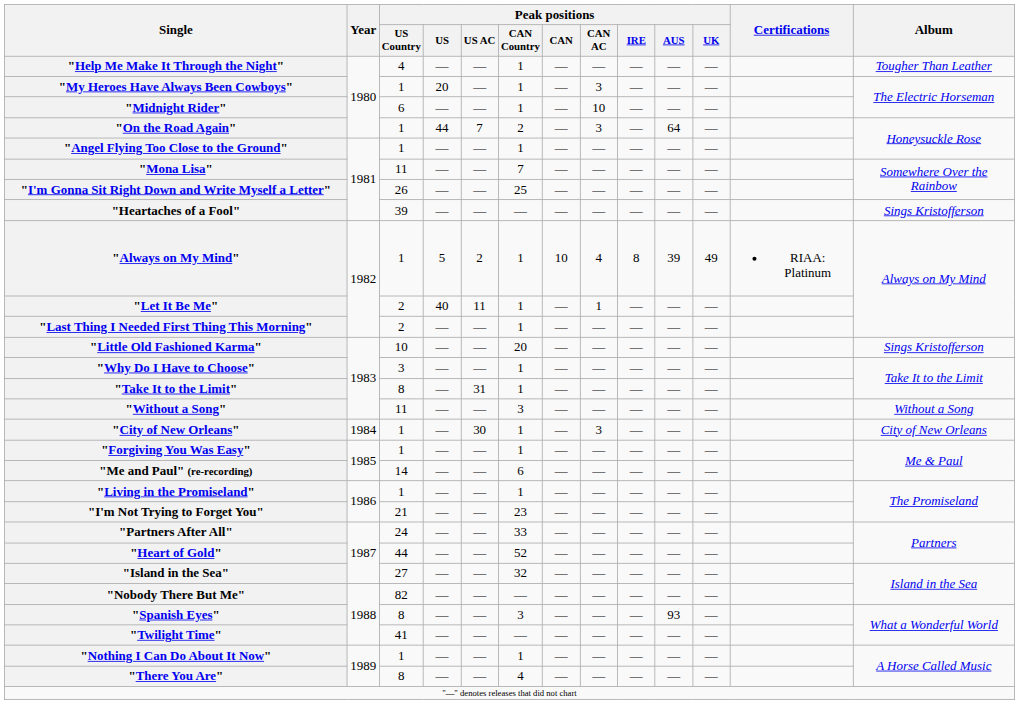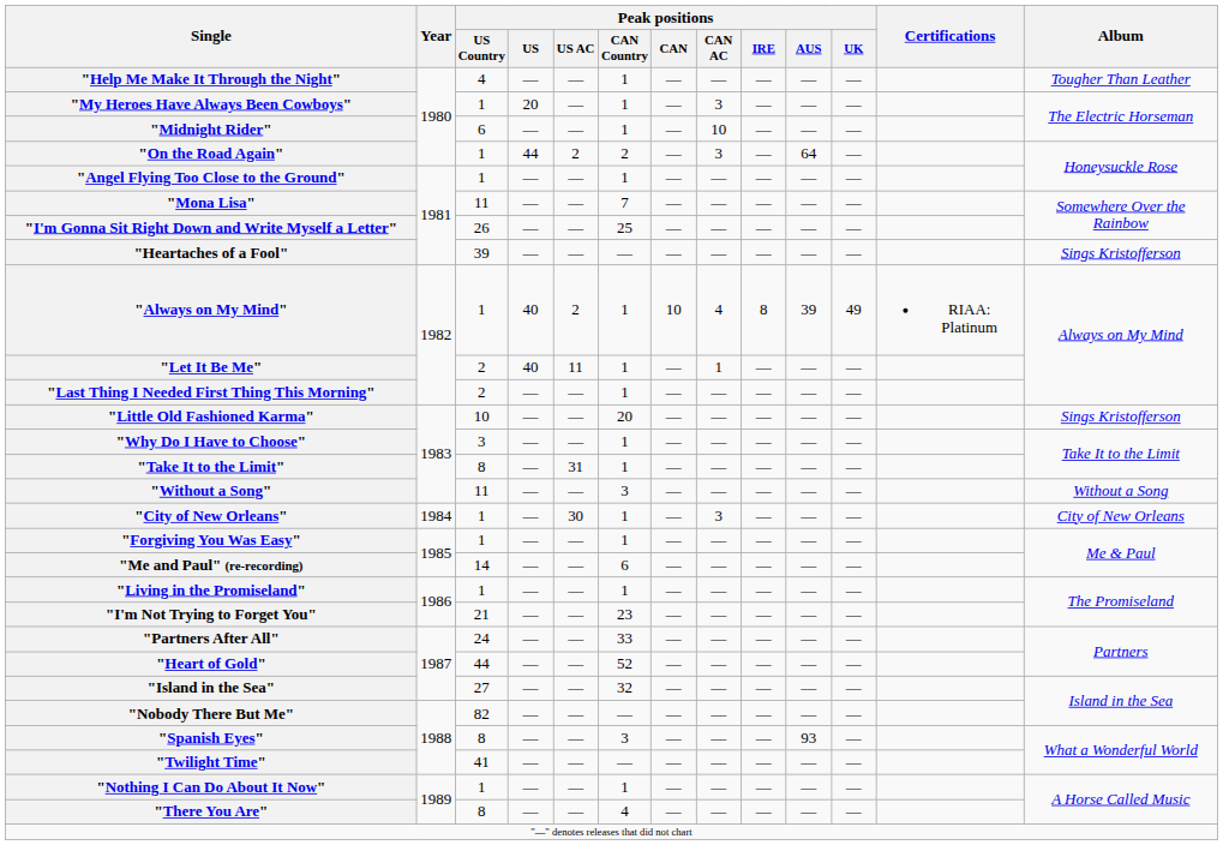"On the Road Again" | Peak positions / US AC: 7 -> 2
"Always on My Mind" | Peak positions / US: 5 -> 40
